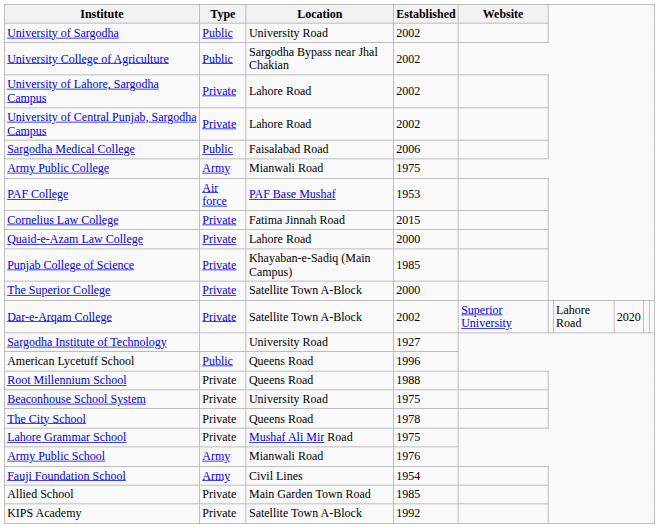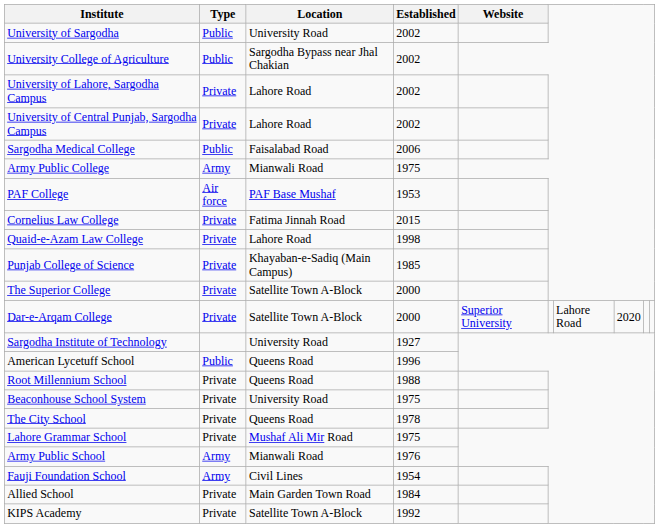Quaid-e-Azam Law College | Established: 2000 -> 1998
Dar-e-Arqam College | Established: 2002 -> 2000
Allied School | Established: 1985 -> 1984
